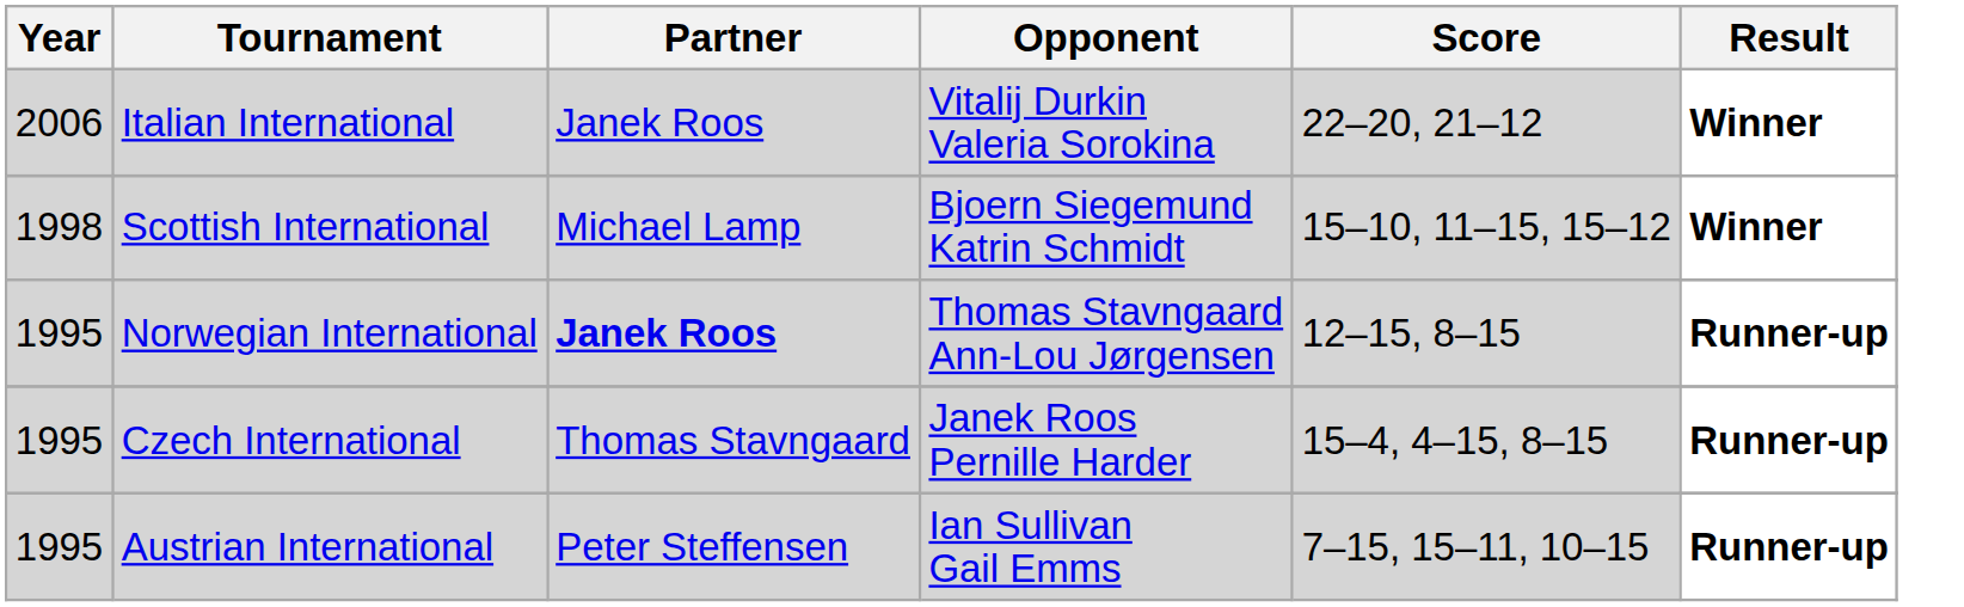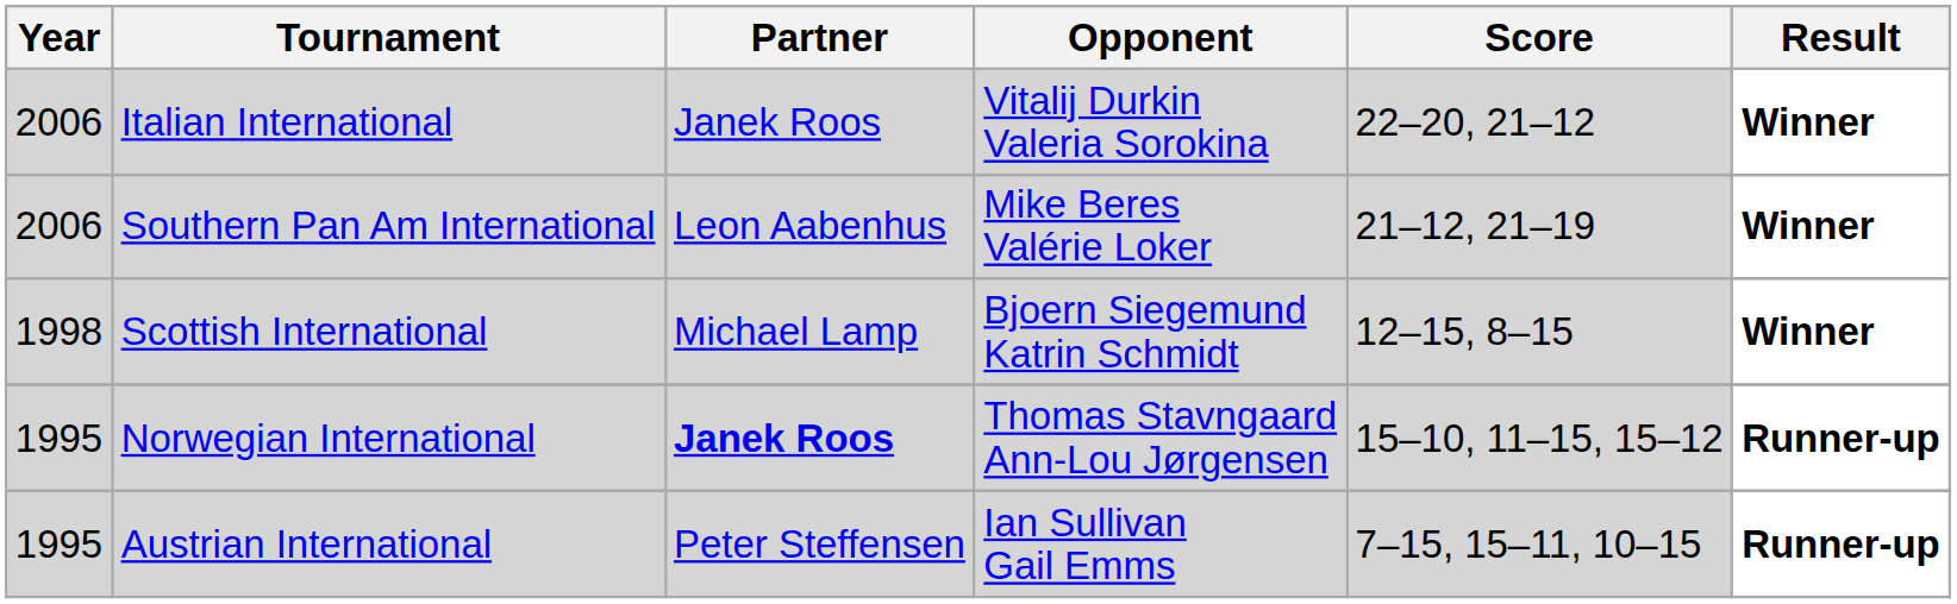+ row: 2006 | Southern Pan Am International | Leon Aabenhus | Mike Beres Valérie Loker | 21–12, 21–19 | Winner
Scottish International | Score: 15–10, 11–15, 15–12 -> 12–15, 8–15
Norwegian International | Score: 12–15, 8–15 -> 15–10, 11–15, 15–12
- row: 1995 | Czech International | Thomas Stavngaard | Janek Roos Pernille Harder | 15–4, 4–15, 8–15 | Runner-up
